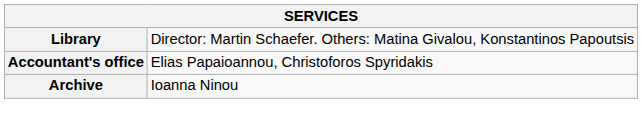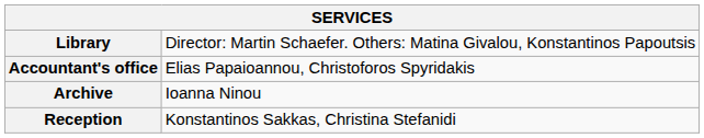+ row: Reception | Konstantinos Sakkas, Christina Stefanidi
